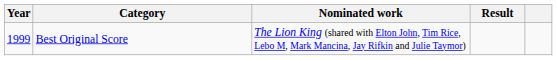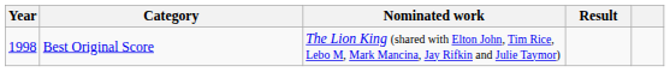Best Original Score | Year: 1999 -> 1998
